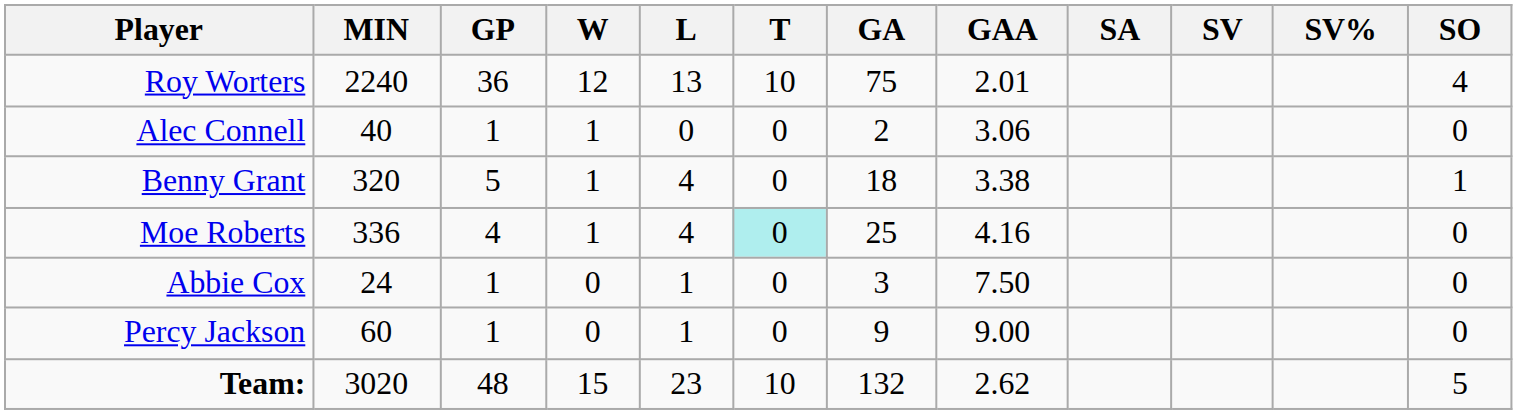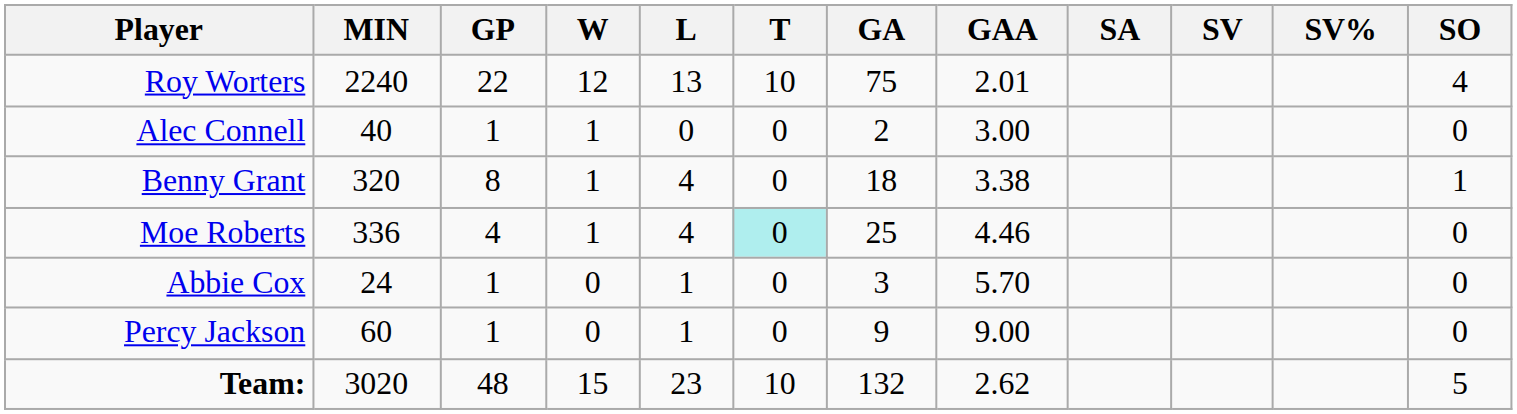Roy Worters | GP: 36 -> 22
Alec Connell | GAA: 3.06 -> 3.00
Benny Grant | GP: 5 -> 8
Moe Roberts | GAA: 4.16 -> 4.46
Abbie Cox | GAA: 7.50 -> 5.70
